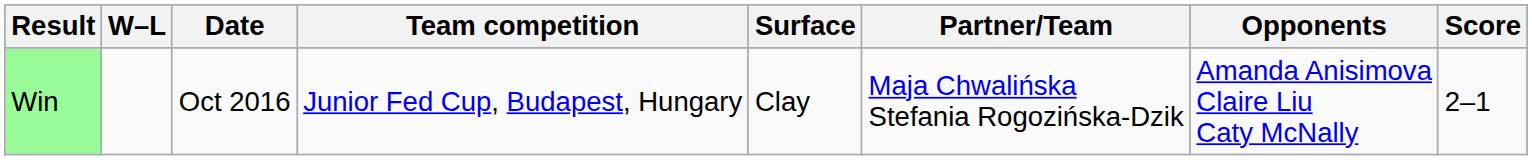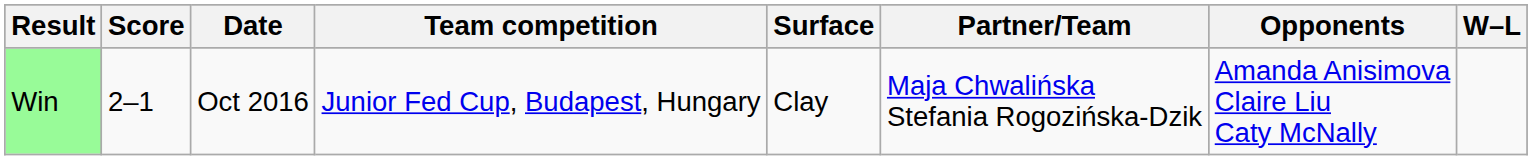columns swapped: W–L <-> Score
